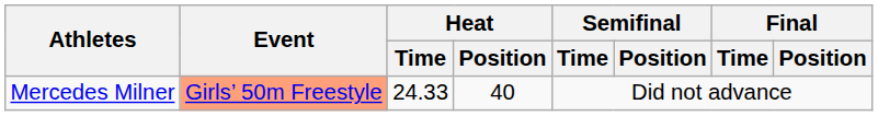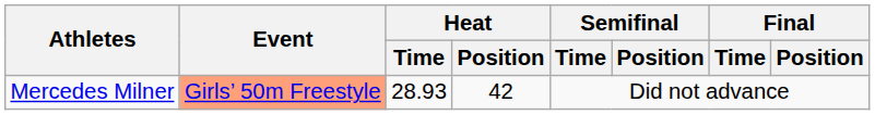Mercedes Milner | Heat / Time: 24.33 -> 28.93
Mercedes Milner | Heat / Position: 40 -> 42
